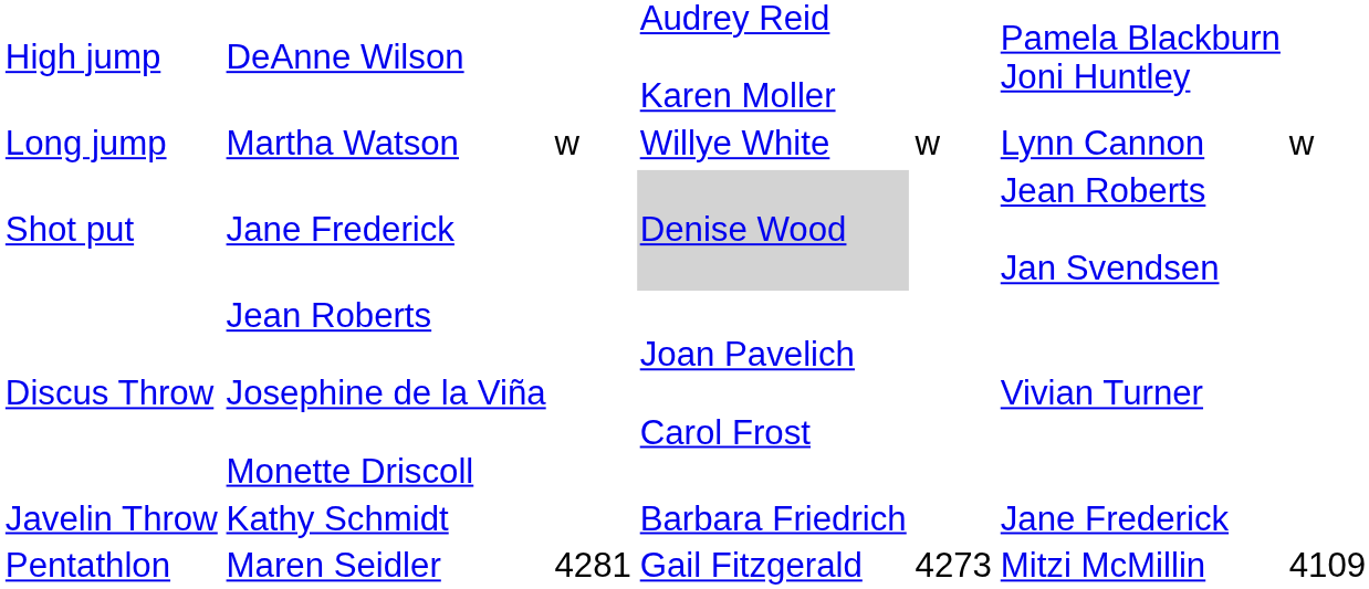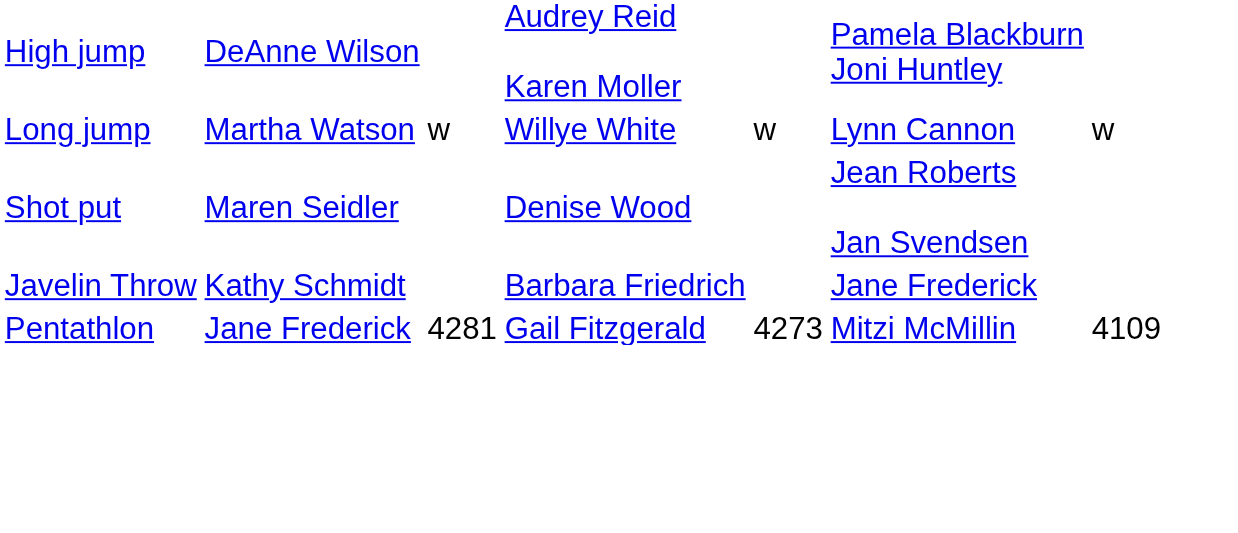Shot put | column 2: Jane Frederick -> Maren Seidler
Shot put | column 4: lightgrey background -> no background
- row: Discus Throw | Jean Roberts Josephine de la Viña Monette Driscoll | Joan Pavelich Carol Frost | Vivian Turner
Pentathlon | column 2: Maren Seidler -> Jane Frederick
